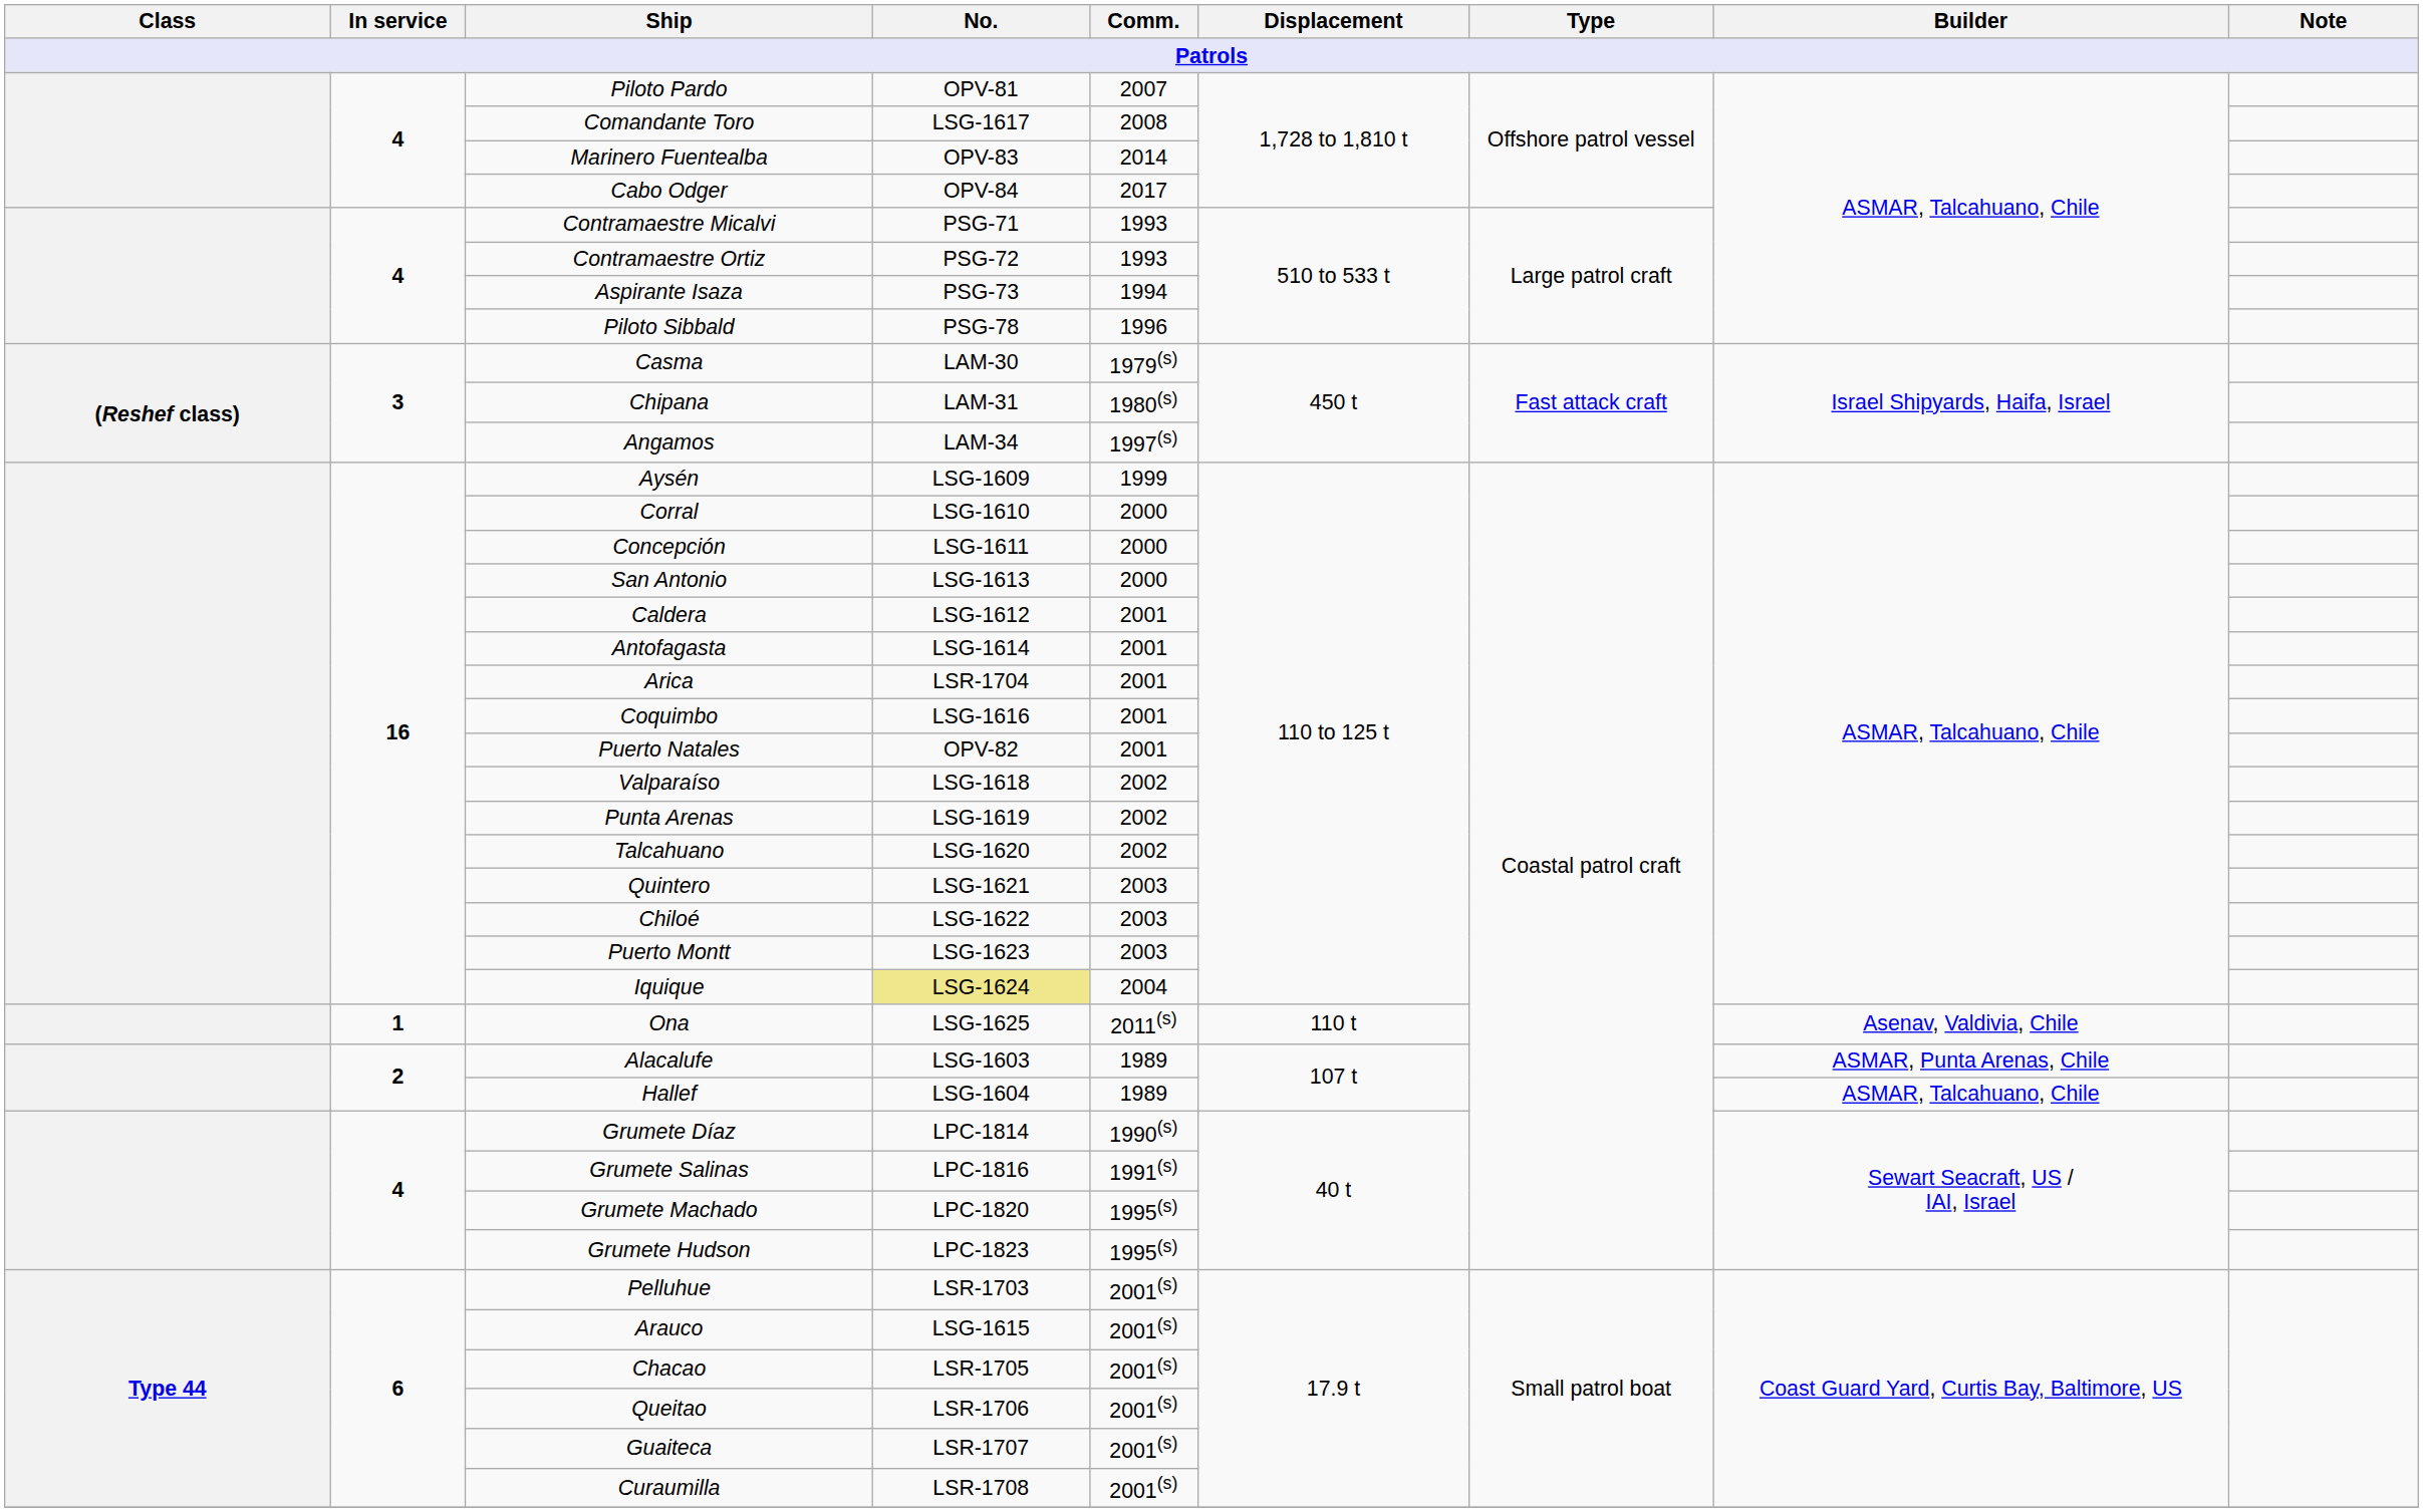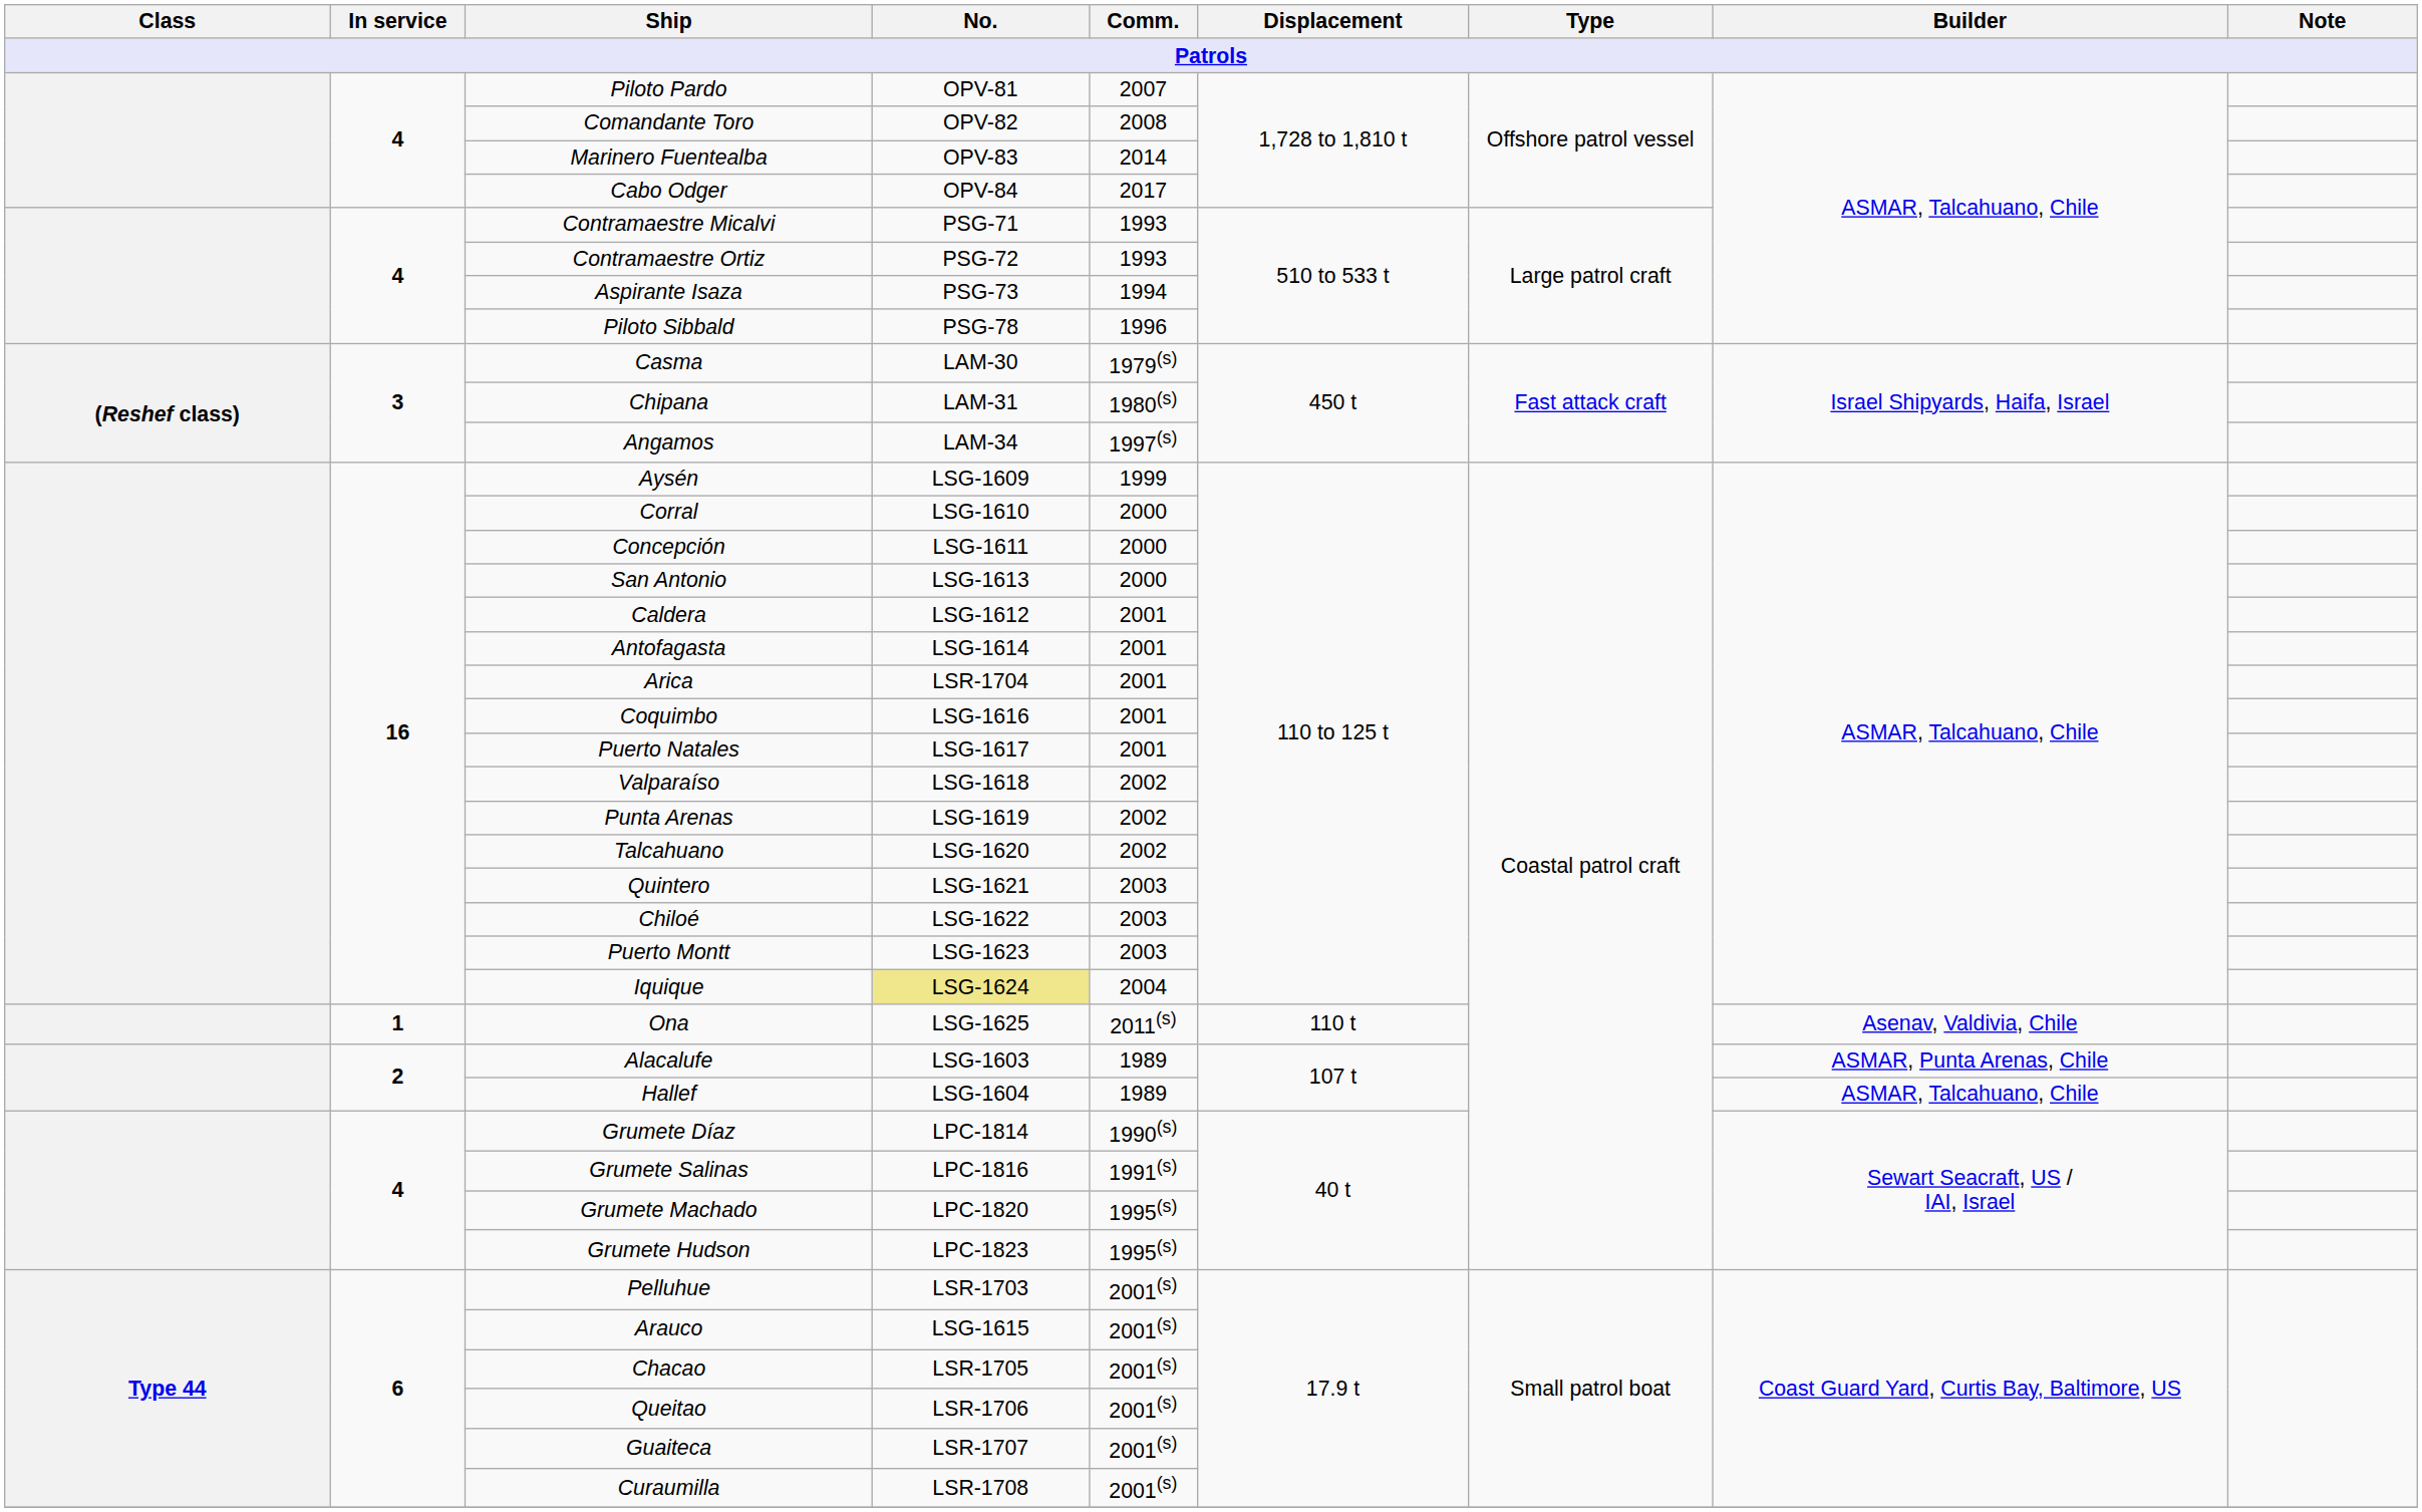Comandante Toro | No.: LSG-1617 -> OPV-82
Puerto Natales | No.: OPV-82 -> LSG-1617
